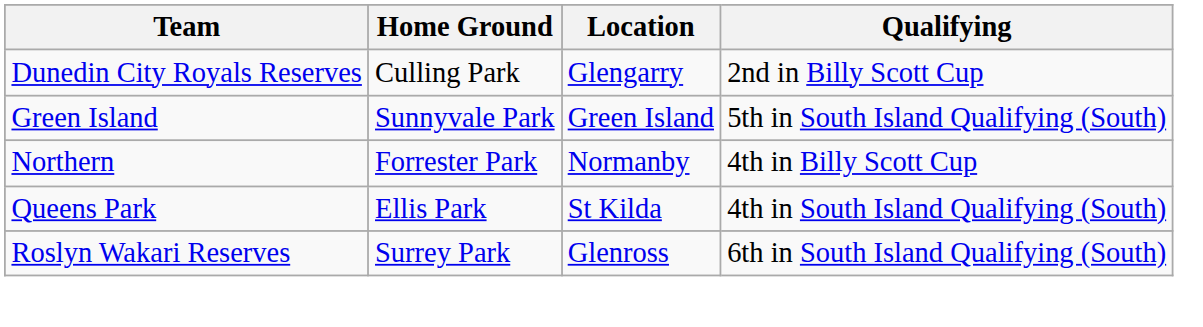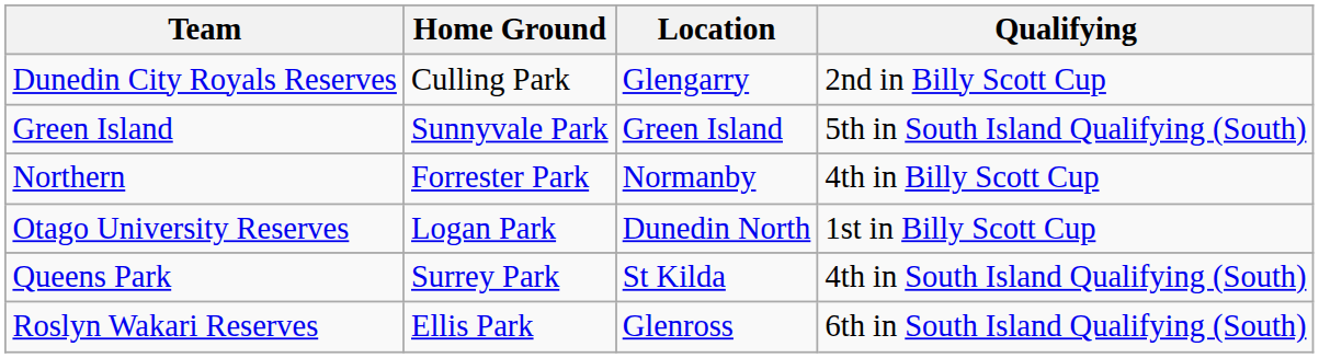+ row: Otago University Reserves | Logan Park | Dunedin North | 1st in Billy Scott Cup
Queens Park | Home Ground: Ellis Park -> Surrey Park
Roslyn Wakari Reserves | Home Ground: Surrey Park -> Ellis Park
